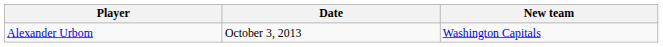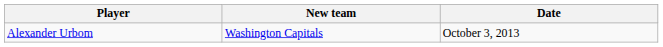columns swapped: New team <-> Date
